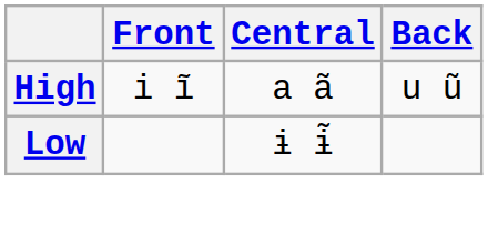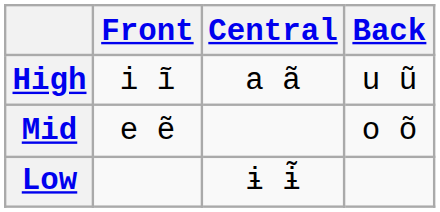+ row: Mid | e ẽ | o õ
